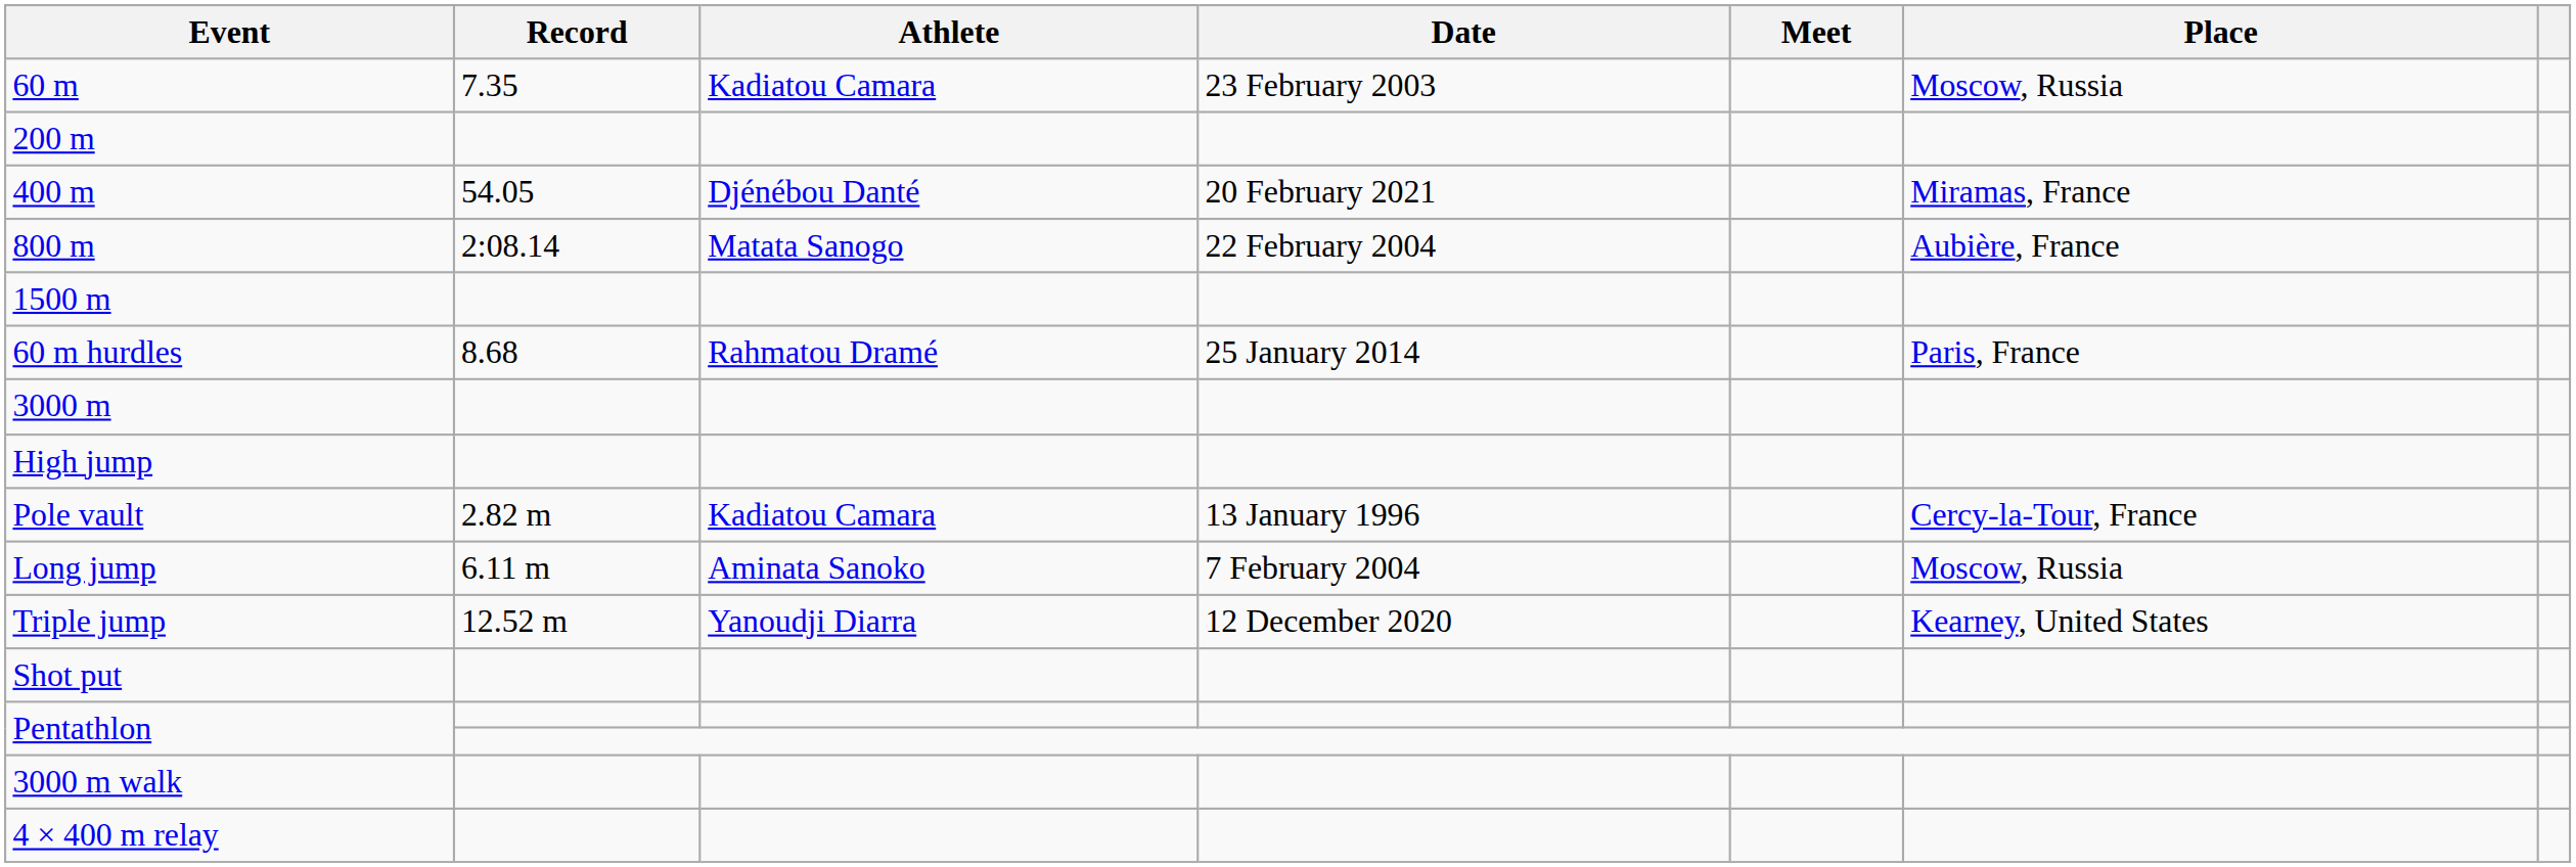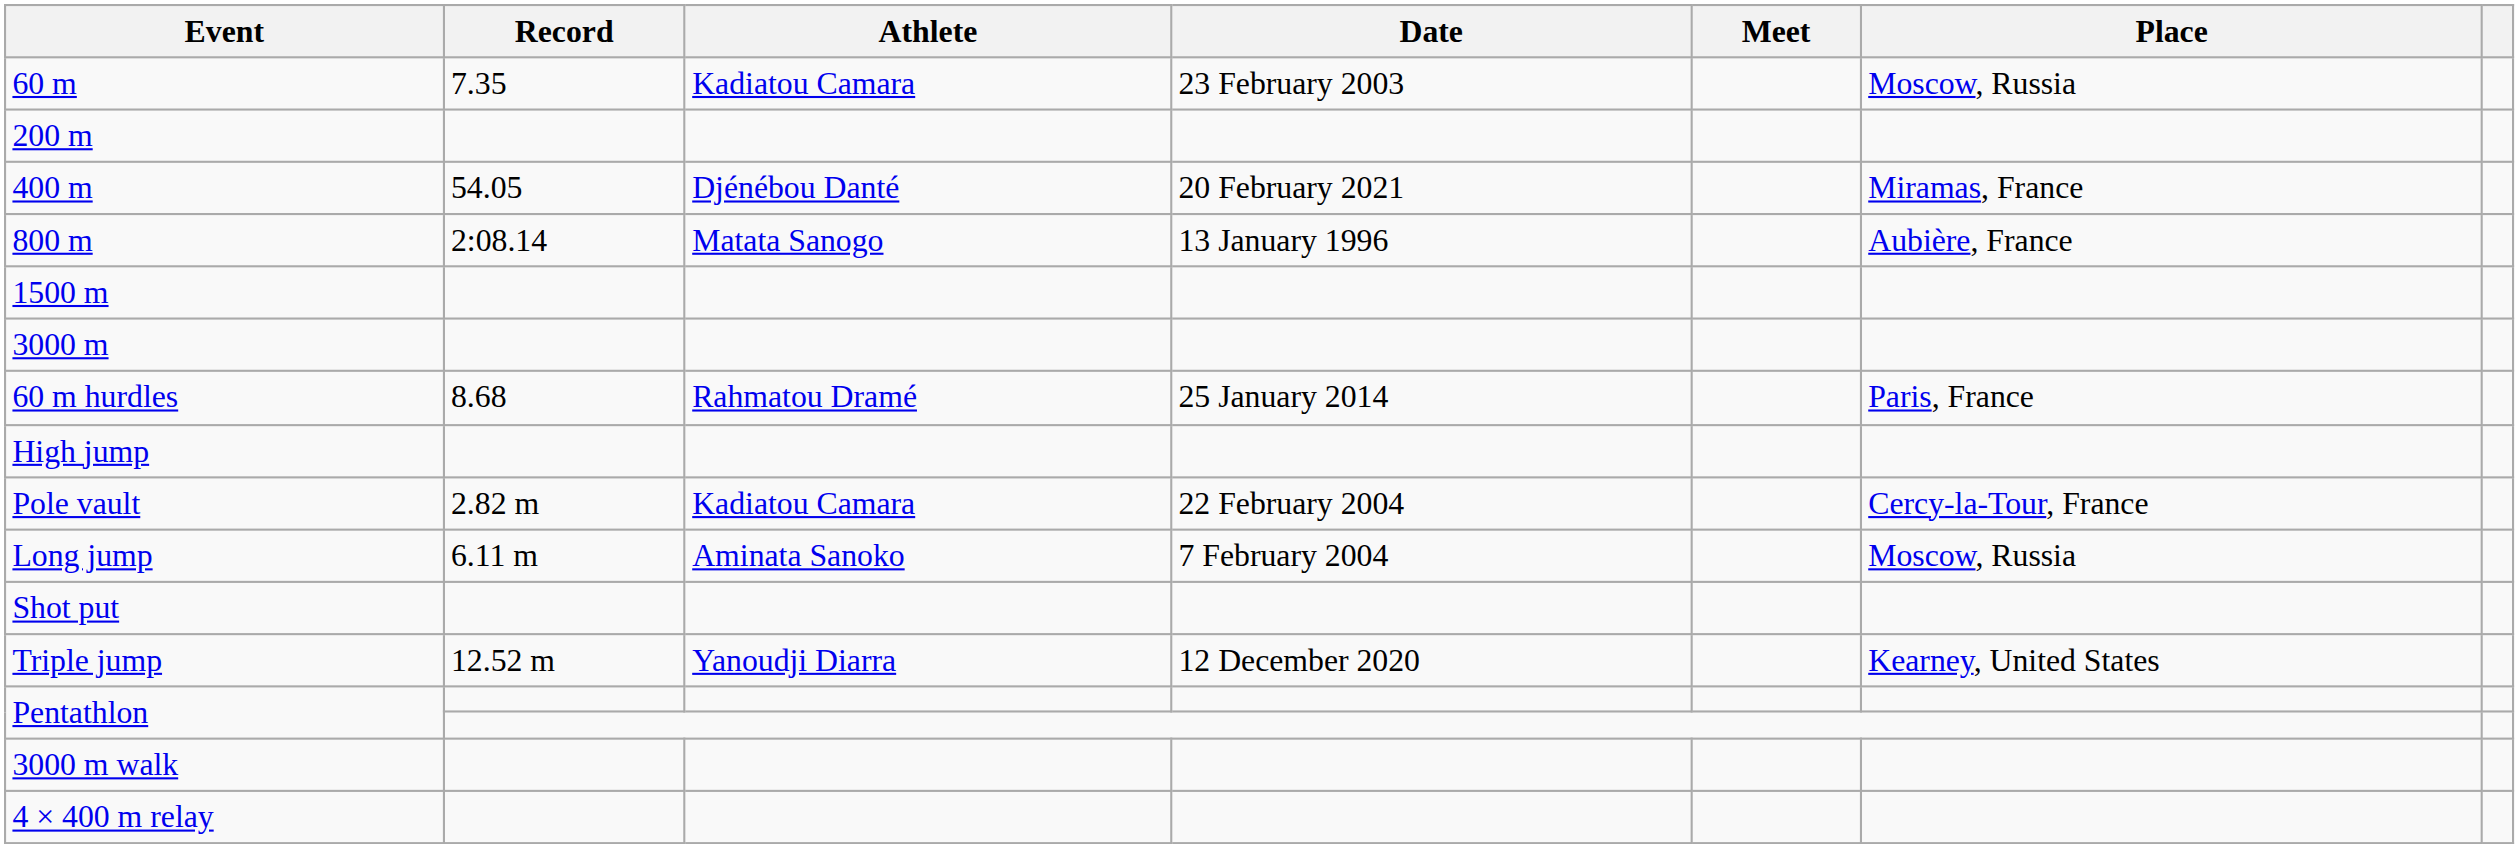800 m | Date: 22 February 2004 -> 13 January 1996
rows swapped: 3000 m <-> 60 m hurdles
Pole vault | Date: 13 January 1996 -> 22 February 2004
rows swapped: Triple jump <-> Shot put
